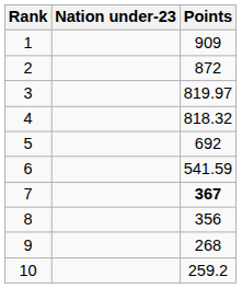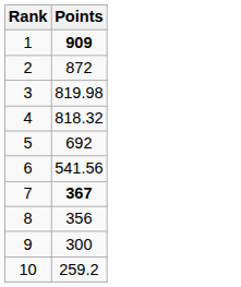- column: Nation under-23
1 | Points: normal -> bold
3 | Points: 819.97 -> 819.98
6 | Points: 541.59 -> 541.56
9 | Points: 268 -> 300
